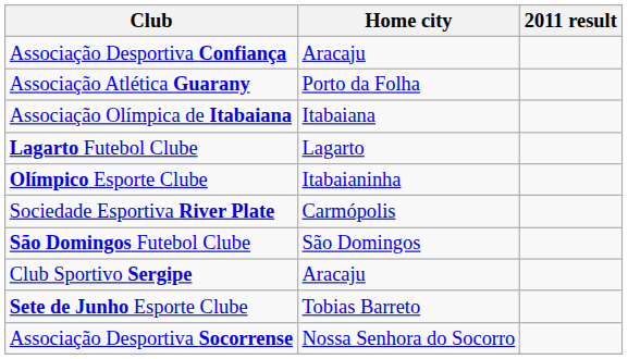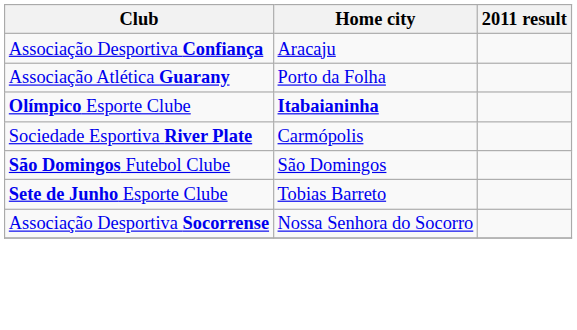- row: Associação Olímpica de Itabaiana | Itabaiana
- row: Lagarto Futebol Clube | Lagarto
Olímpico Esporte Clube | Home city: normal -> bold
- row: Club Sportivo Sergipe | Aracaju
